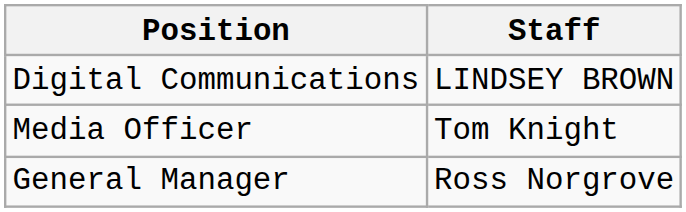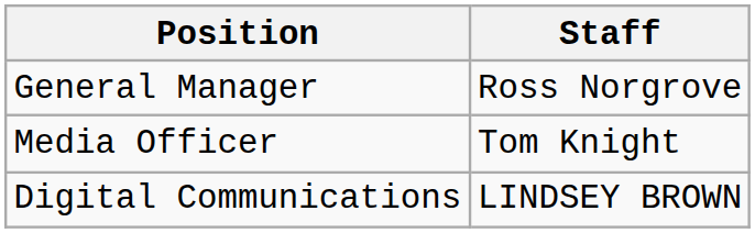rows swapped: General Manager <-> Digital Communications
